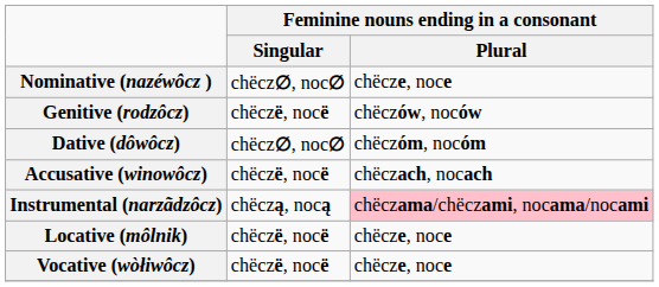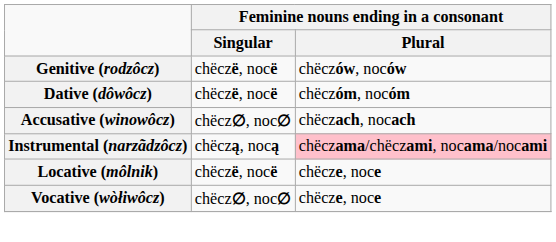- row: Nominative (nazéwôcz ) | chëcz∅, noc∅ | chëcze, noce
Dative (dôwôcz) | Feminine nouns ending in a consonant / Singular: chëcz∅, noc∅ -> chëczë, nocë
Accusative (winowôcz) | Feminine nouns ending in a consonant / Singular: chëczë, nocë -> chëcz∅, noc∅
Vocative (wòłiwôcz) | Feminine nouns ending in a consonant / Singular: chëczë, nocë -> chëcz∅, noc∅
